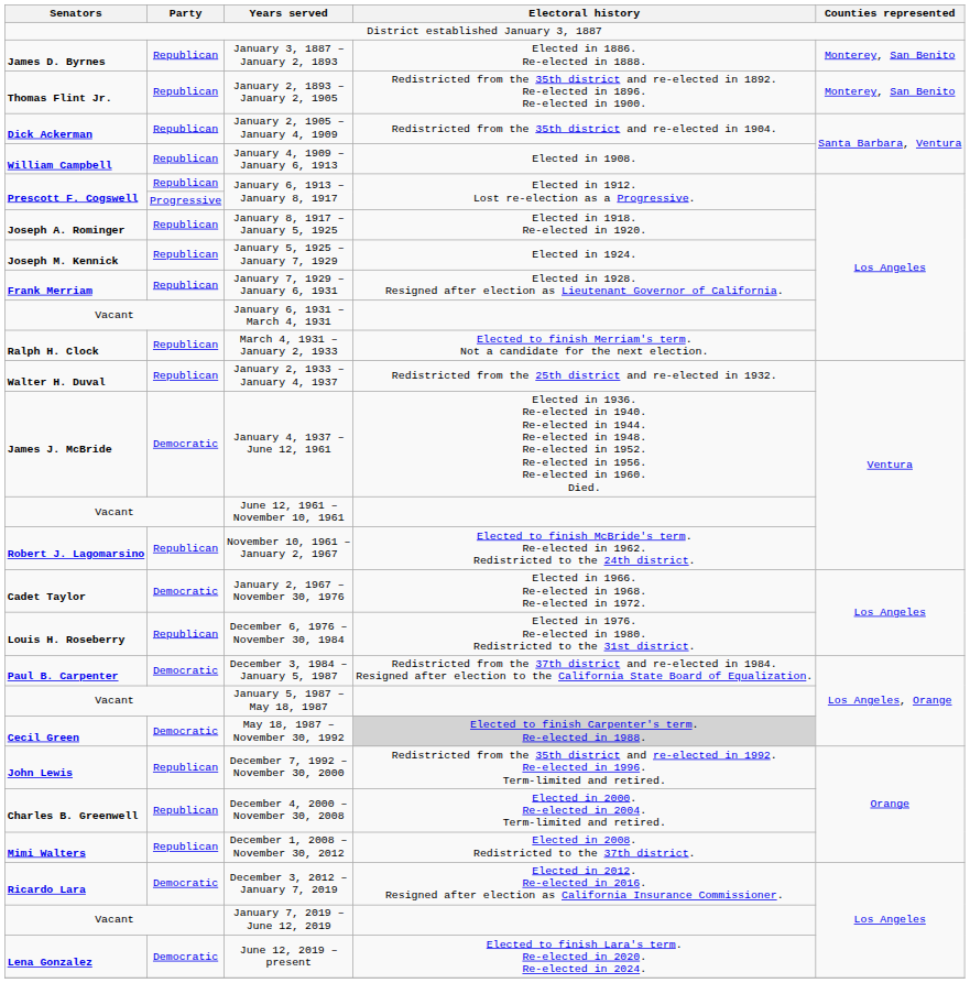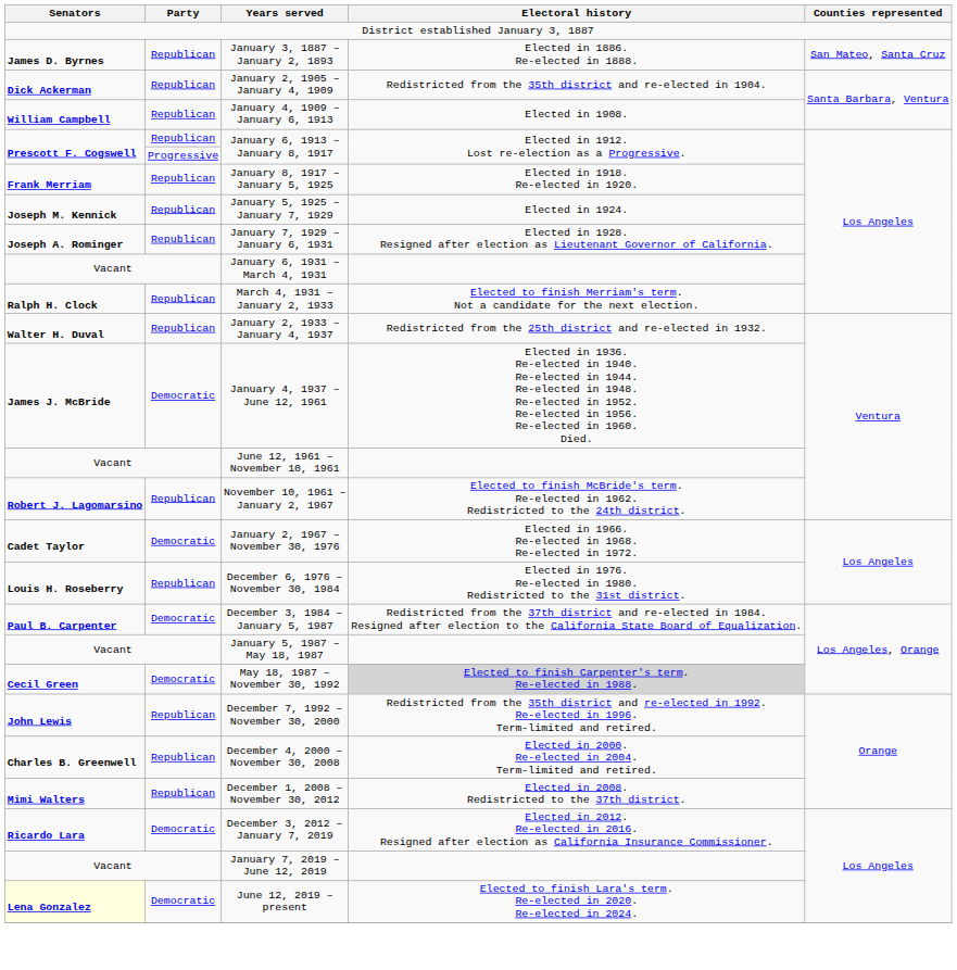January 3, 1887 – January 2, 1893 | Counties represented: Monterey, San Benito -> San Mateo, Santa Cruz
- row: Thomas Flint Jr. | Republican | January 2, 1893 – January 2, 1905 | Redistricted from the 35th district and re-elected in 1892. Re-elected in 1896. Re-elected in 1900. | Monterey, San Benito
January 8, 1917 – January 5, 1925 | Senators: Joseph A. Rominger -> Frank Merriam
January 7, 1929 – January 6, 1931 | Senators: Frank Merriam -> Joseph A. Rominger
June 12, 2019 – present | Senators: no background -> lightyellow background
